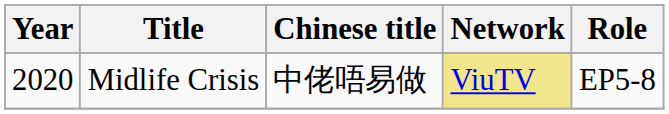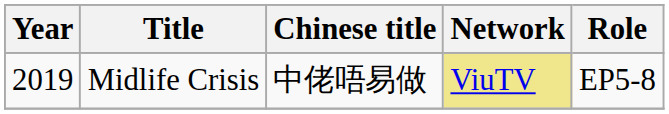Midlife Crisis | Year: 2020 -> 2019
